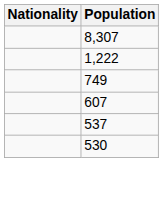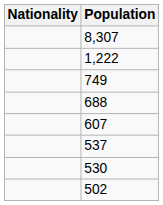+ row: 688
+ row: 502
